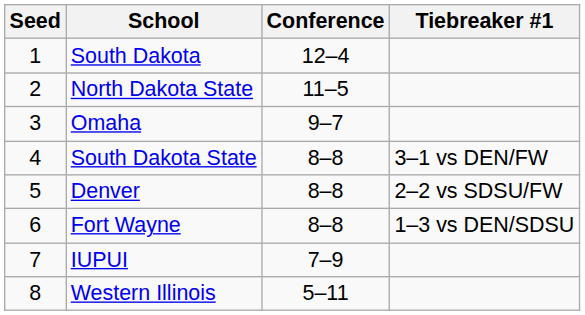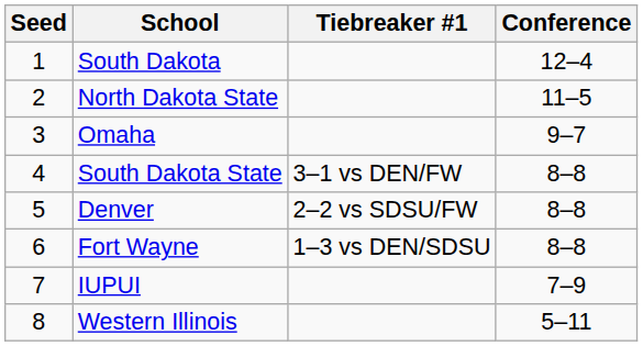columns swapped: Conference <-> Tiebreaker #1
